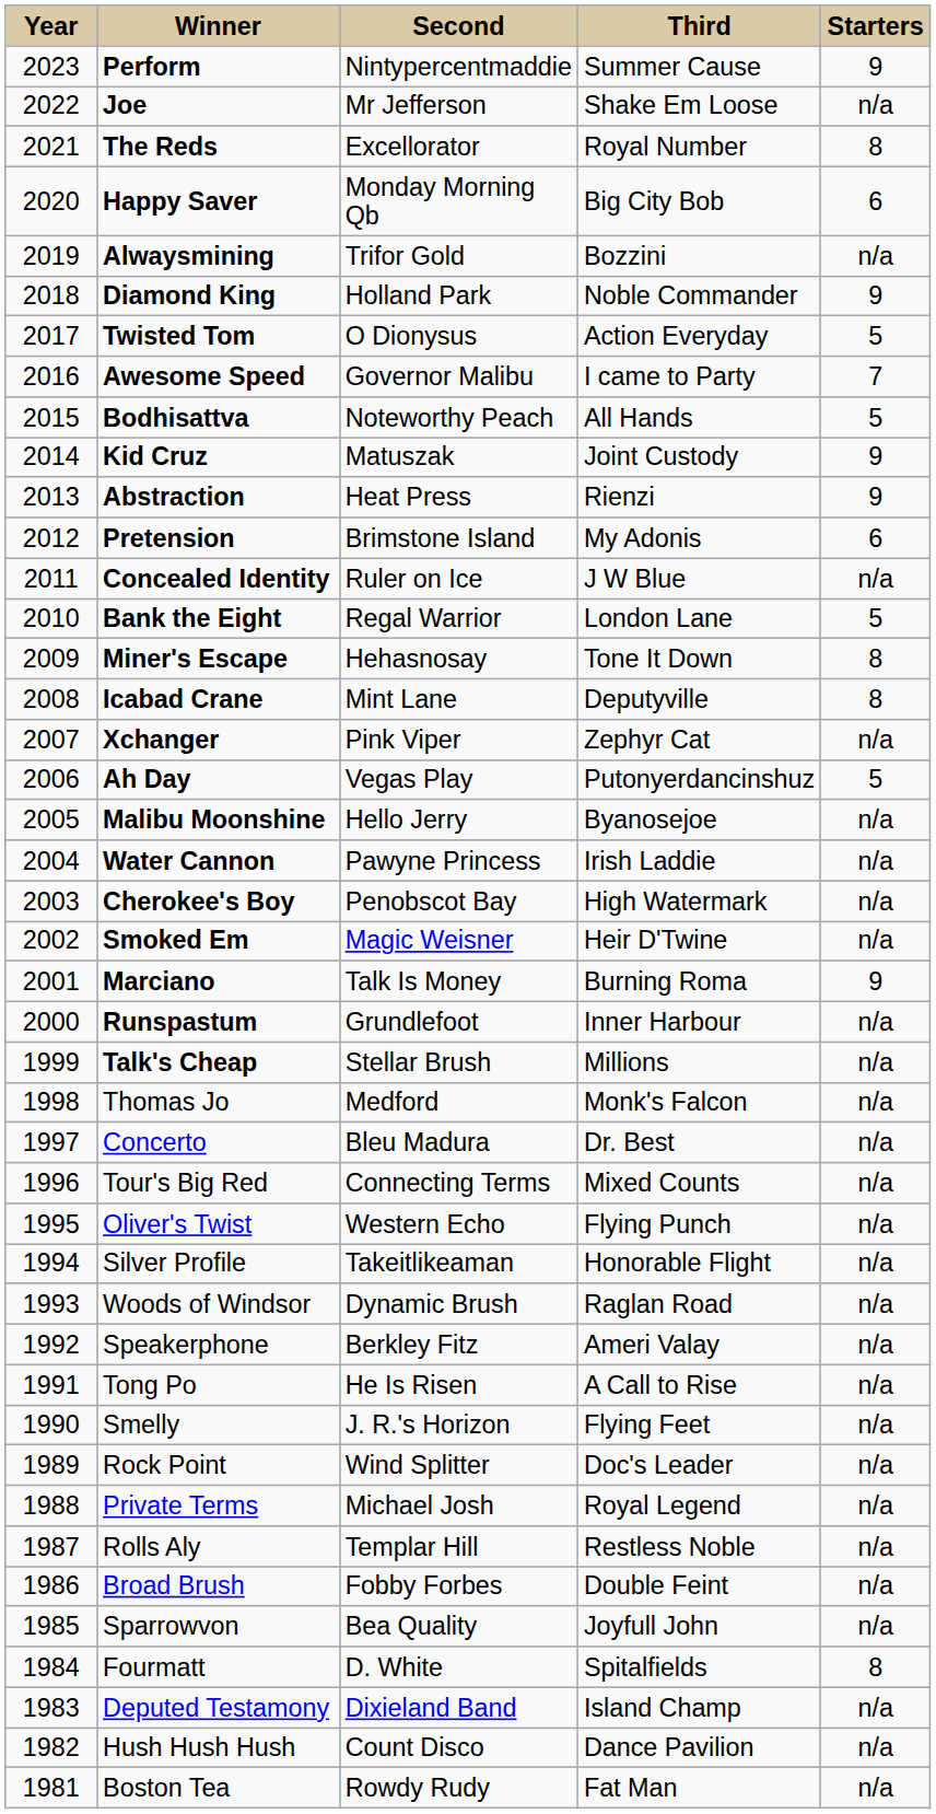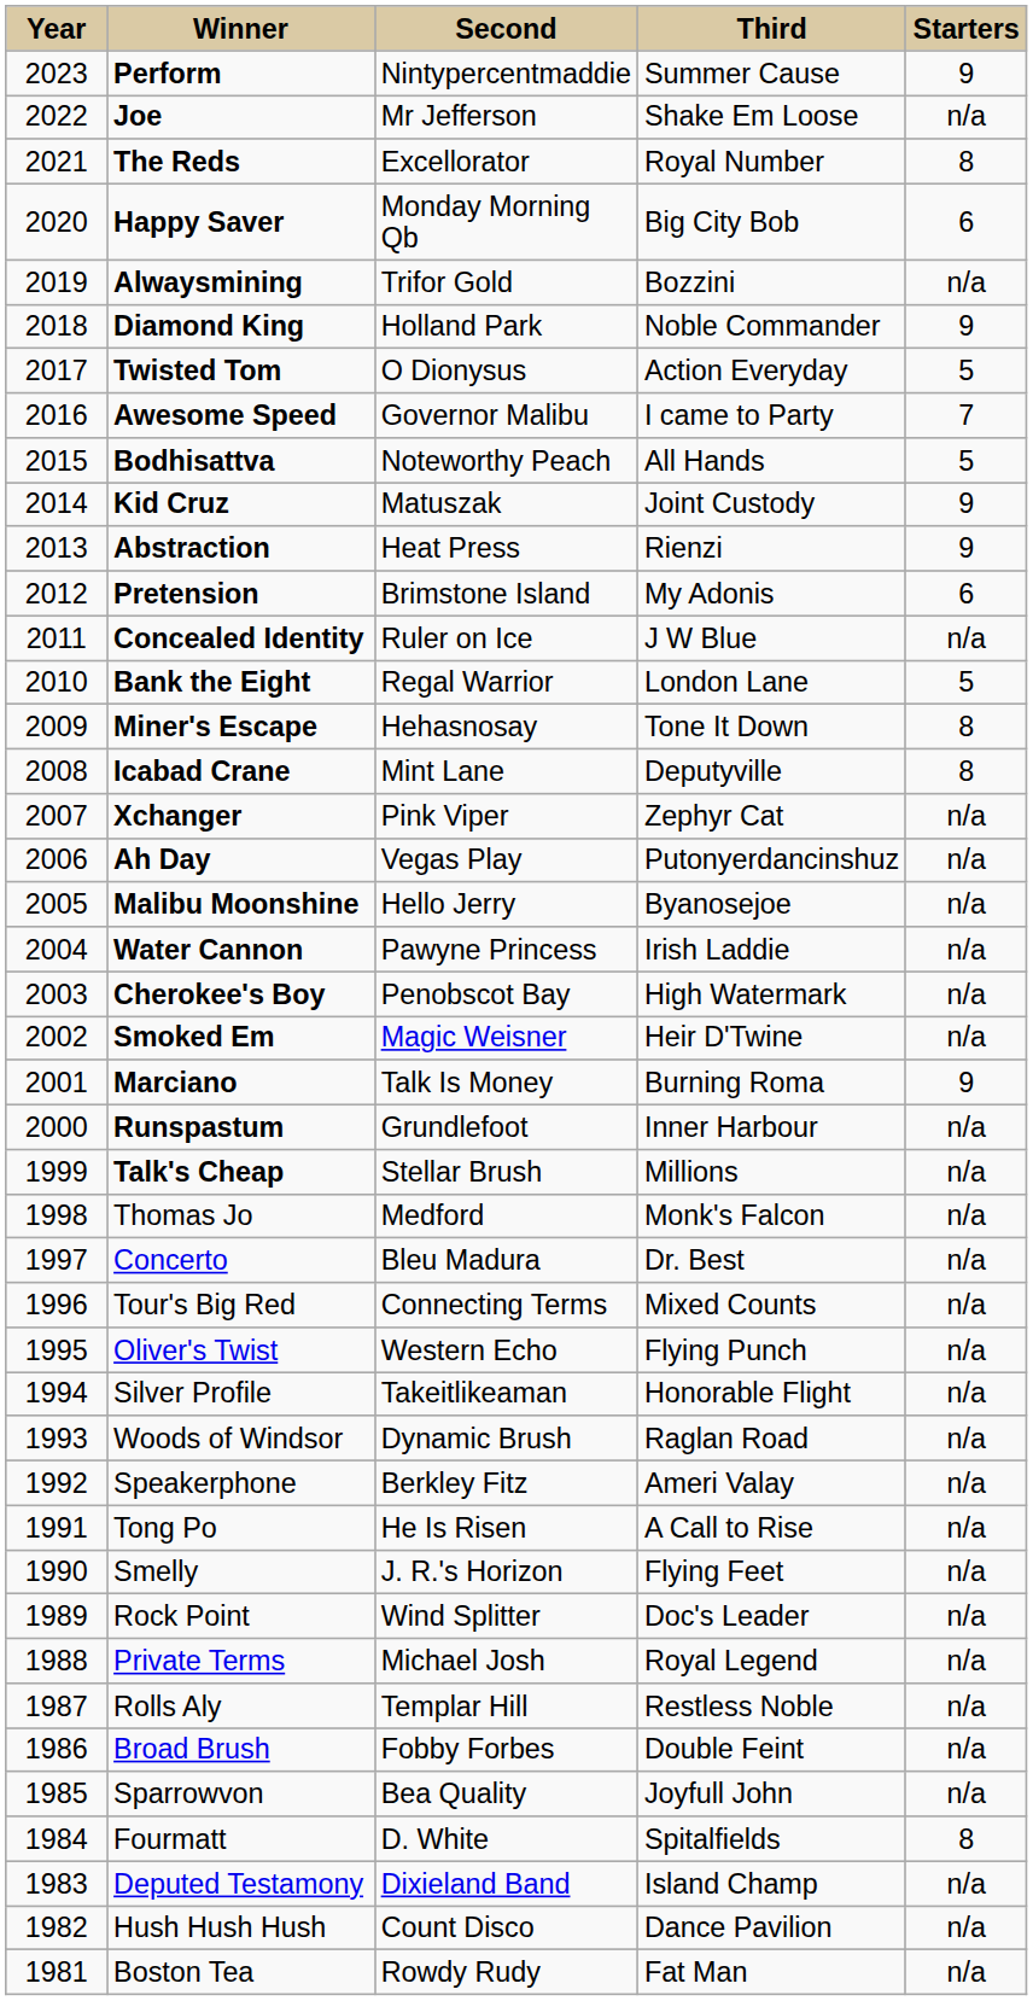Ah Day | column 5: 5 -> n/a
